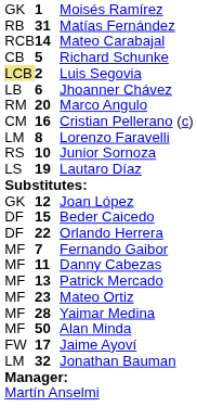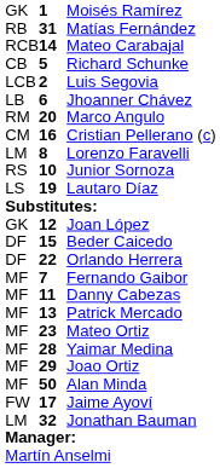Luis Segovia | column 1: khaki background -> no background
+ row: MF | 29 | Joao Ortiz
